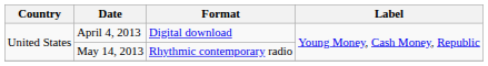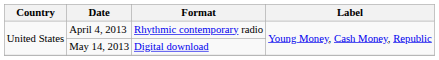April 4, 2013 | Format: Digital download -> Rhythmic contemporary radio
May 14, 2013 | Format: Rhythmic contemporary radio -> Digital download
